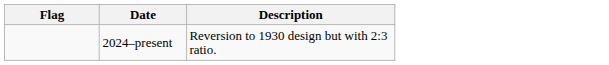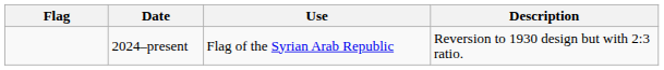+ column: Use | Flag of the Syrian Arab Republic
